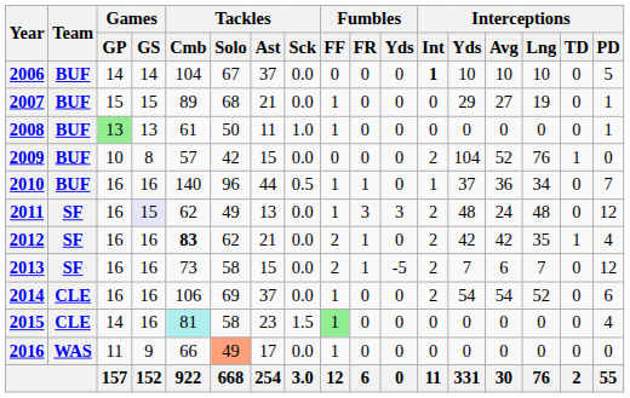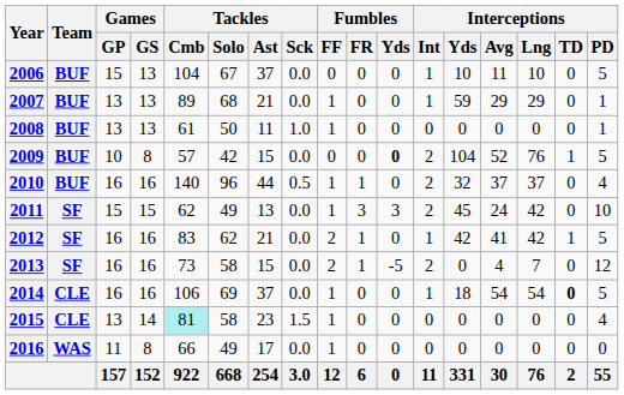2006 | Games / GP: 14 -> 15
2006 | Games / GS: 14 -> 13
2006 | Interceptions / Int: bold -> normal
2006 | Interceptions / Avg: 10 -> 11
2007 | Games / GP: 15 -> 13
2007 | Games / GS: 15 -> 13
2007 | Interceptions / Int: 0 -> 1
2007 | Interceptions / Yds: 29 -> 59
2007 | Interceptions / Avg: 27 -> 29
2007 | Interceptions / Lng: 19 -> 29
2008 | Games / GP: lightgreen background -> no background
2009 | Fumbles / Yds: normal -> bold
2009 | Interceptions / PD: 0 -> 5
2010 | Interceptions / Int: 1 -> 2
2010 | Interceptions / Yds: 37 -> 32
2010 | Interceptions / Avg: 36 -> 37
2010 | Interceptions / Lng: 34 -> 37
2010 | Interceptions / PD: 7 -> 4
2011 | Games / GP: 16 -> 15
2011 | Games / GS: lavender background -> no background
2011 | Interceptions / Yds: 48 -> 45
2011 | Interceptions / Lng: 48 -> 42
2011 | Interceptions / PD: 12 -> 10
2012 | Tackles / Cmb: bold -> normal
2012 | Interceptions / Int: 2 -> 1
2012 | Interceptions / Avg: 42 -> 41
2012 | Interceptions / Lng: 35 -> 42
2012 | Interceptions / PD: 4 -> 5
2013 | Interceptions / Yds: 7 -> 0
2013 | Interceptions / Avg: 6 -> 4
2014 | Interceptions / Int: 2 -> 1
2014 | Interceptions / Yds: 54 -> 18
2014 | Interceptions / Lng: 52 -> 54
2014 | Interceptions / TD: normal -> bold
2014 | Interceptions / PD: 6 -> 5
2015 | Games / GP: 14 -> 13
2015 | Games / GS: 16 -> 14
2015 | Fumbles / FF: lightgreen background -> no background
2016 | Games / GS: 9 -> 8
2016 | Tackles / Solo: lightsalmon background -> no background
